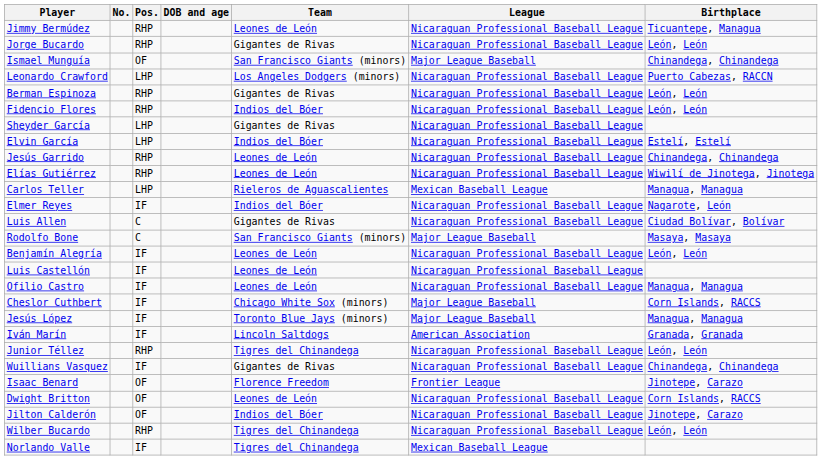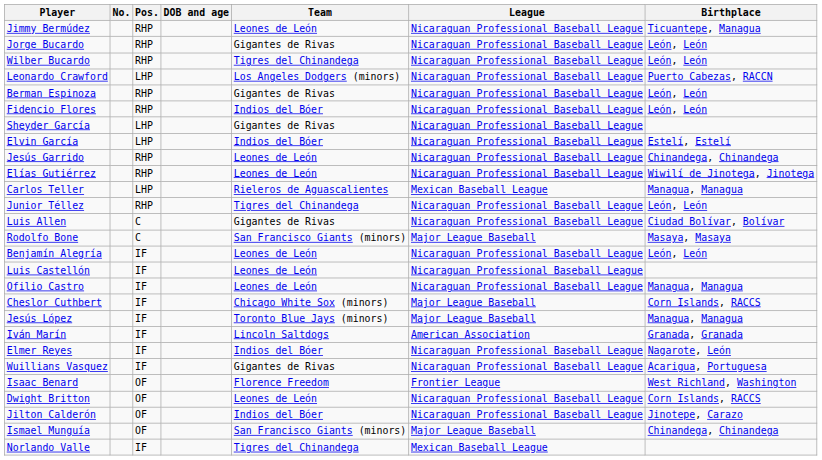rows swapped: Wilber Bucardo <-> Ismael Munguía
rows swapped: Junior Téllez <-> Elmer Reyes
Wuillians Vasquez | Birthplace: Chinandega, Chinandega -> Acarigua, Portuguesa
Isaac Benard | Birthplace: Jinotepe, Carazo -> West Richland, Washington
